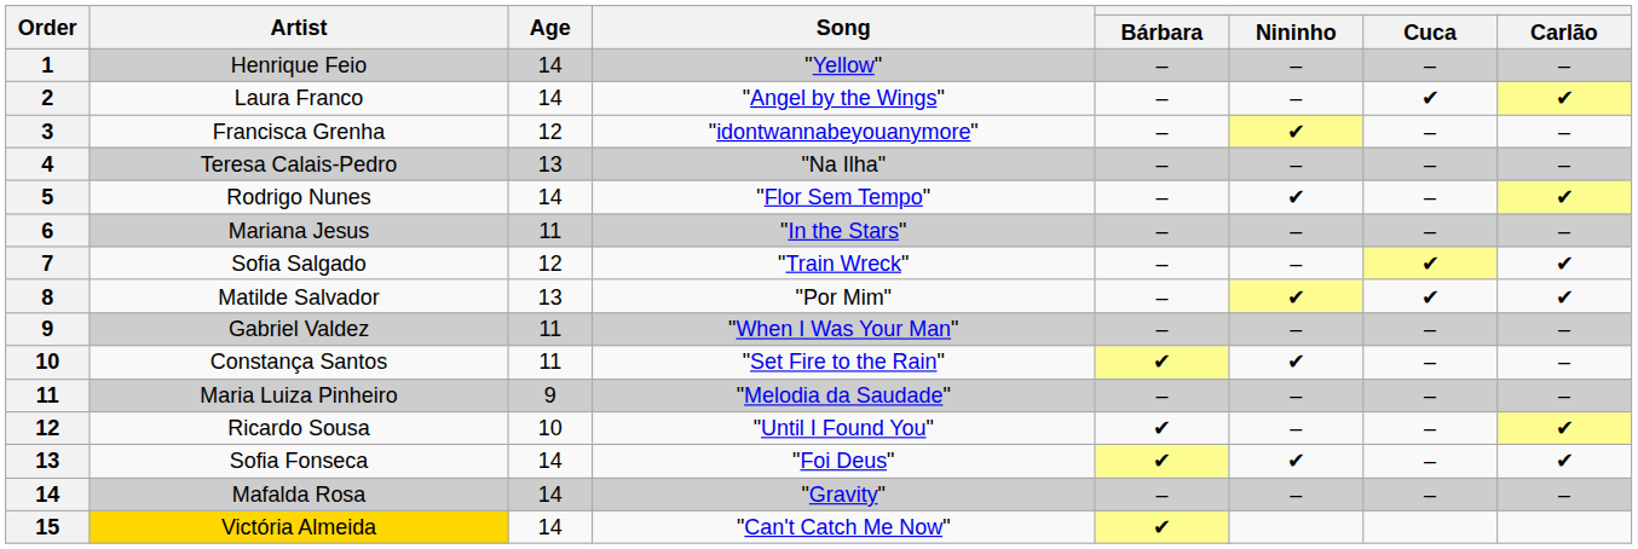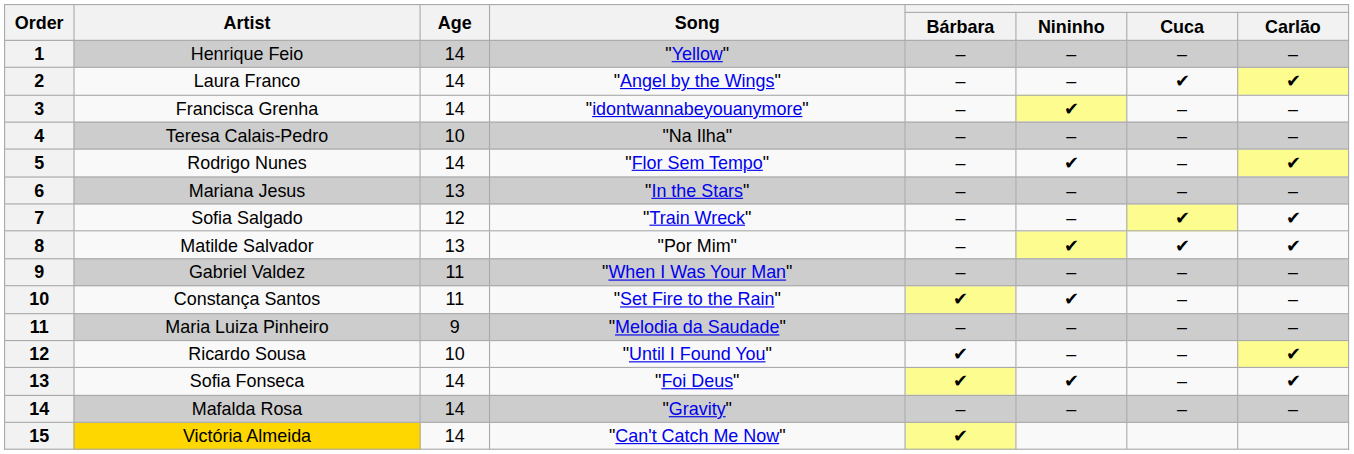Francisca Grenha | Age: 12 -> 14
Teresa Calais-Pedro | Age: 13 -> 10
Mariana Jesus | Age: 11 -> 13
